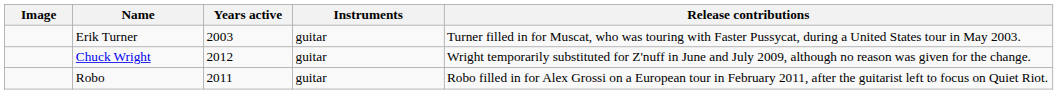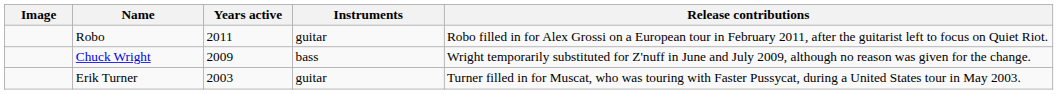rows swapped: Erik Turner <-> Robo
Chuck Wright | Years active: 2012 -> 2009
Chuck Wright | Instruments: guitar -> bass
